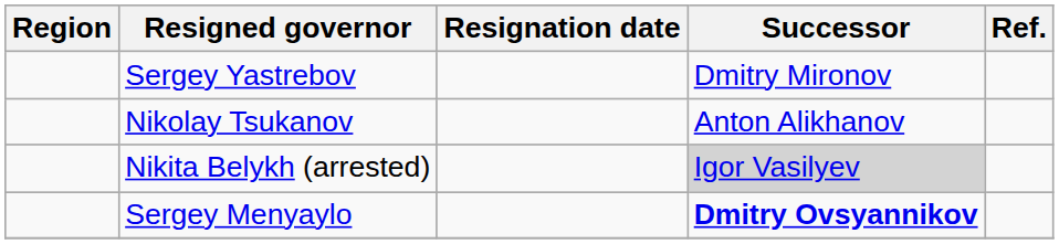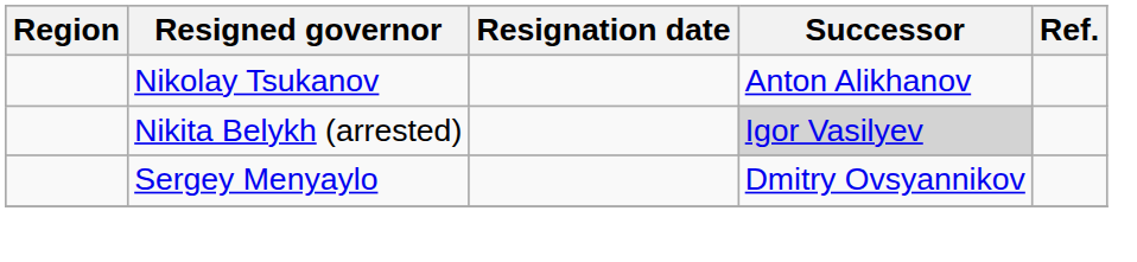- row: Sergey Yastrebov | Dmitry Mironov
Sergey Menyaylo | Successor: bold -> normal
